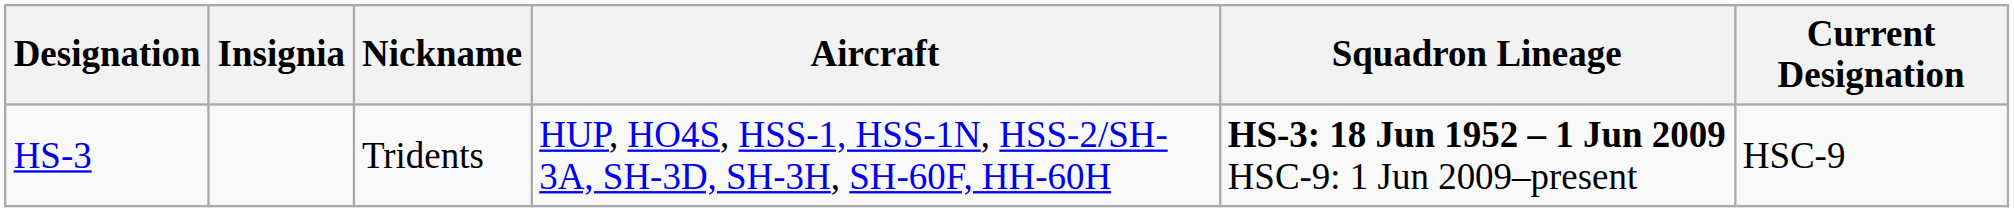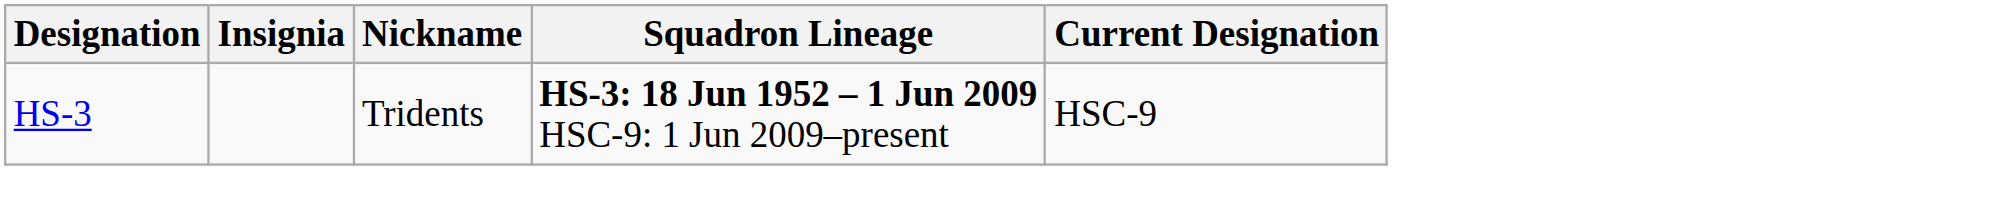- column: Aircraft | HUP, HO4S, HSS-1, HSS-1N, HSS-2/SH-3A, SH-3D, SH-3H, SH-60F, HH-60H
